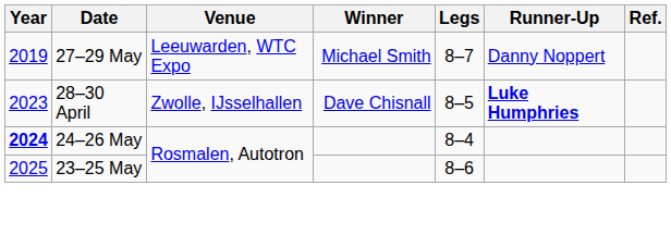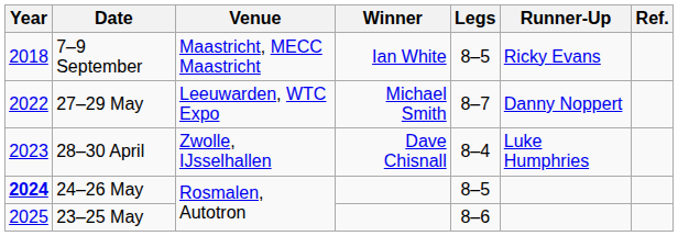+ row: 2018 | 7–9 September | Maastricht, MECC Maastricht | Ian White | 8–5 | Ricky Evans
27–29 May | Year: 2019 -> 2022
28–30 April | Legs: 8–5 -> 8–4
28–30 April | Runner-Up: bold -> normal
24–26 May | Legs: 8–4 -> 8–5
